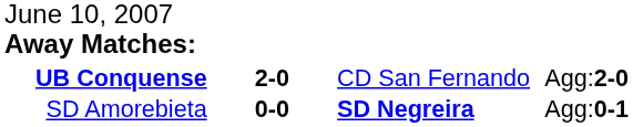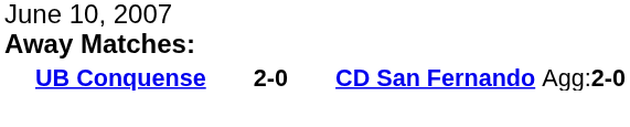UB Conquense | column 3: normal -> bold
- row: SD Amorebieta | 0-0 | SD Negreira | Agg:0-1
